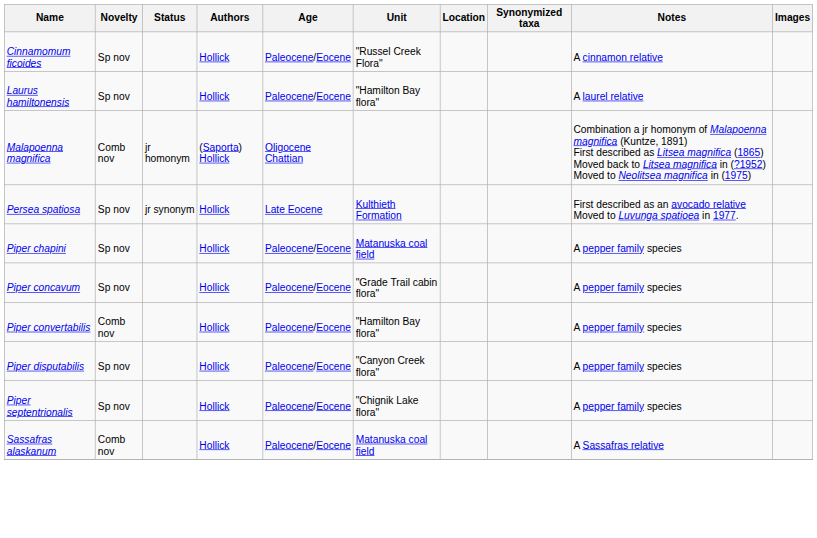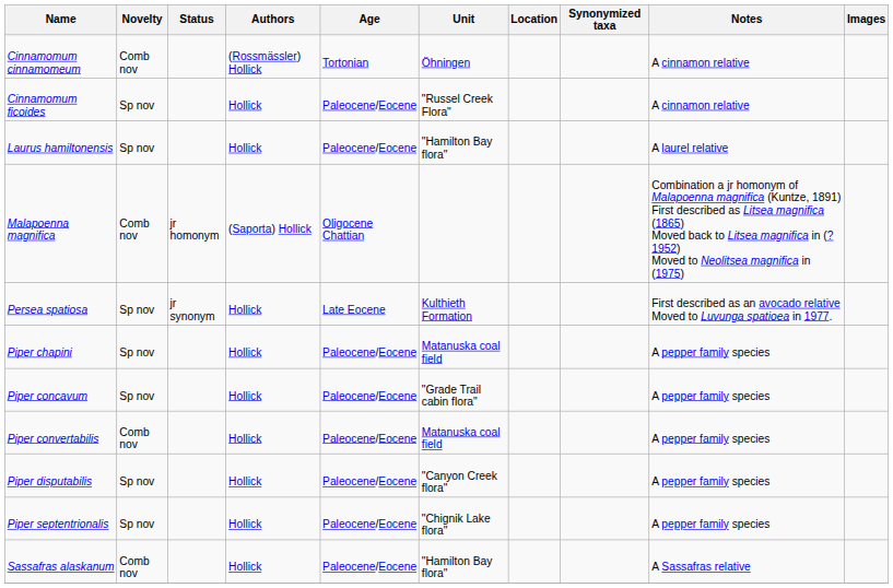+ row: Cinnamomum cinnamomeum | Comb nov | (Rossmässler) Hollick | Tortonian | Öhningen | A cinnamon relative
Piper convertabilis | Unit: "Hamilton Bay flora" -> Matanuska coal field
Sassafras alaskanum | Unit: Matanuska coal field -> "Hamilton Bay flora"
